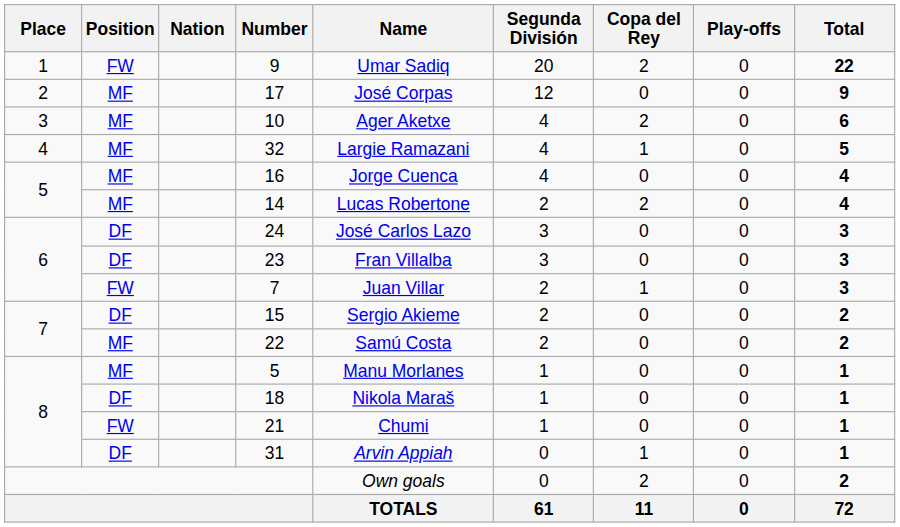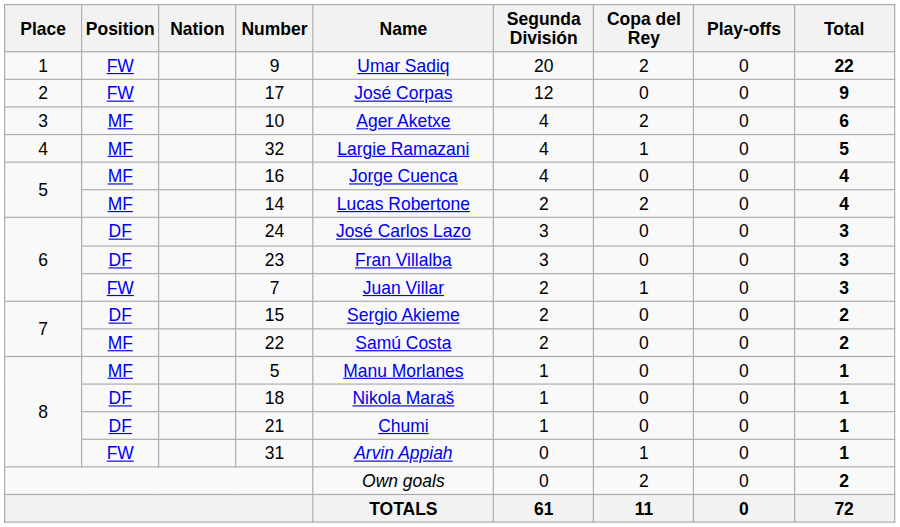17 | Position: MF -> FW
21 | Position: FW -> DF
31 | Position: DF -> FW
